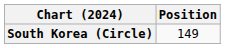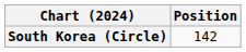South Korea (Circle) | Position: 149 -> 142
